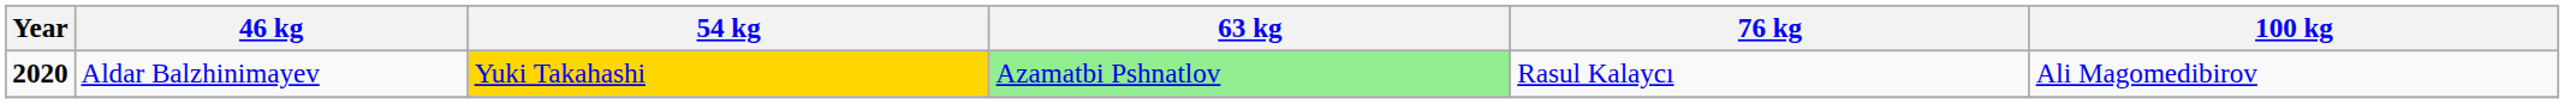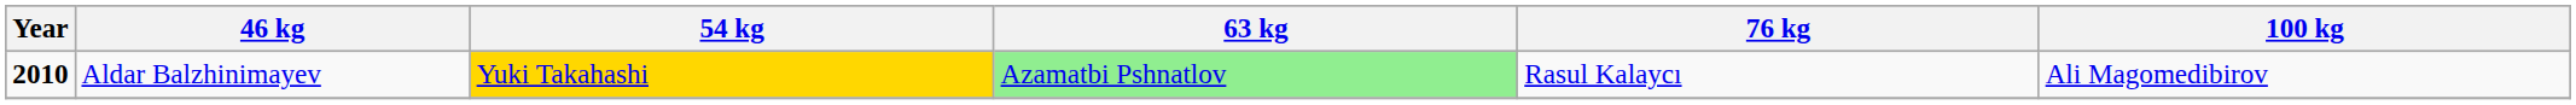Aldar Balzhinimayev | Year: 2020 -> 2010
